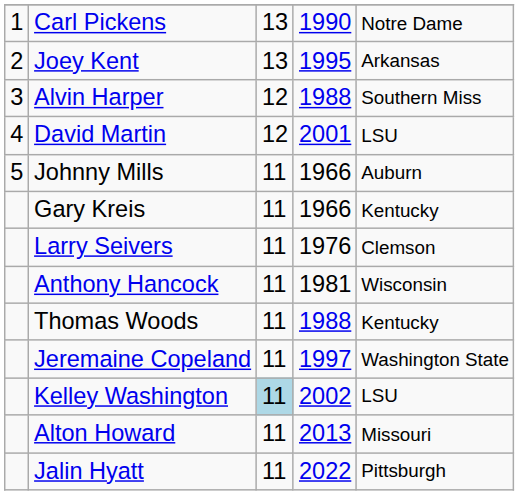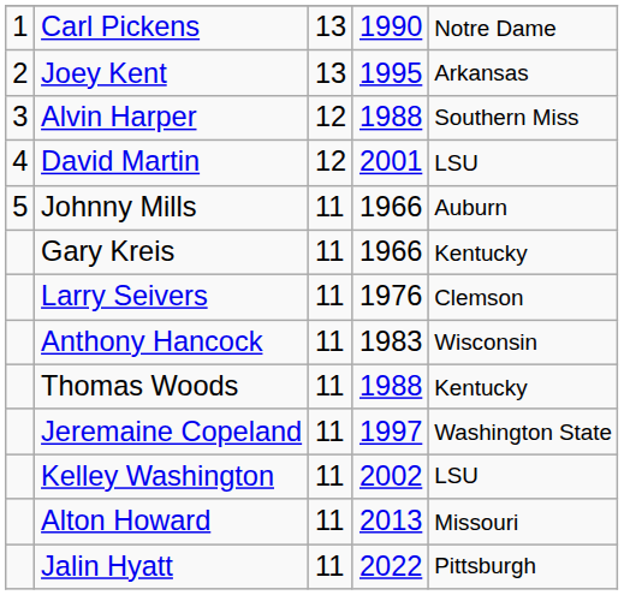Anthony Hancock | column 4: 1981 -> 1983
Kelley Washington | column 3: lightblue background -> no background
